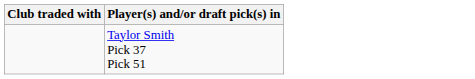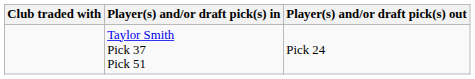+ column: Player(s) and/or draft pick(s) out | Pick 24
